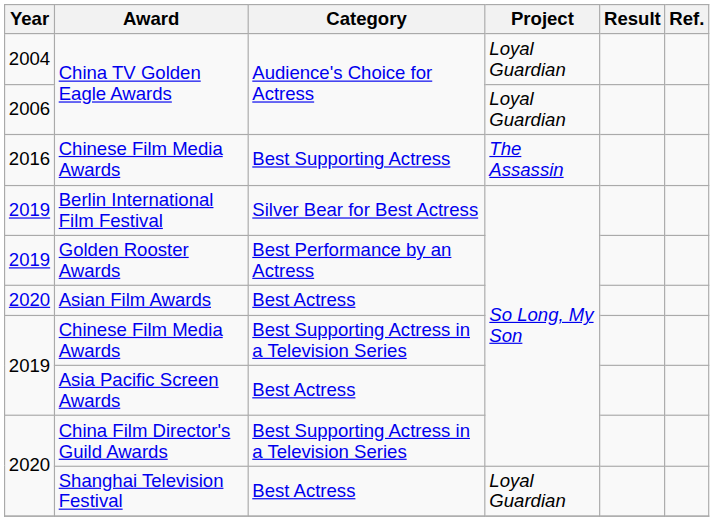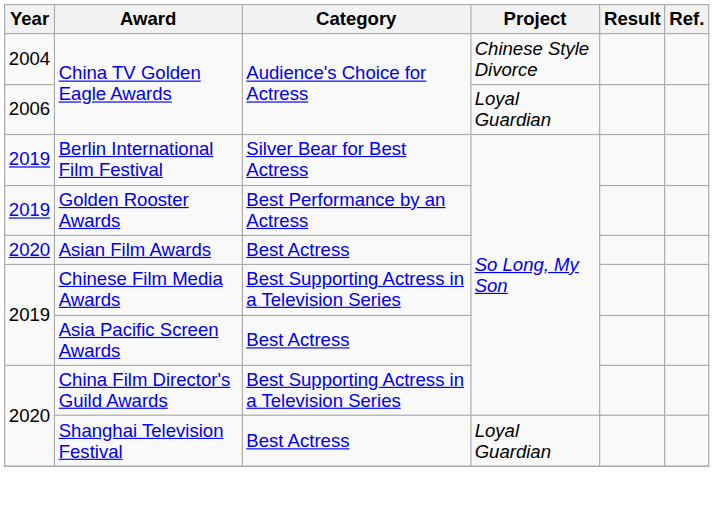2004 / China TV Golden Eagle Awards | Project: Loyal Guardian -> Chinese Style Divorce
- row: 2016 | Chinese Film Media Awards | Best Supporting Actress | The Assassin
